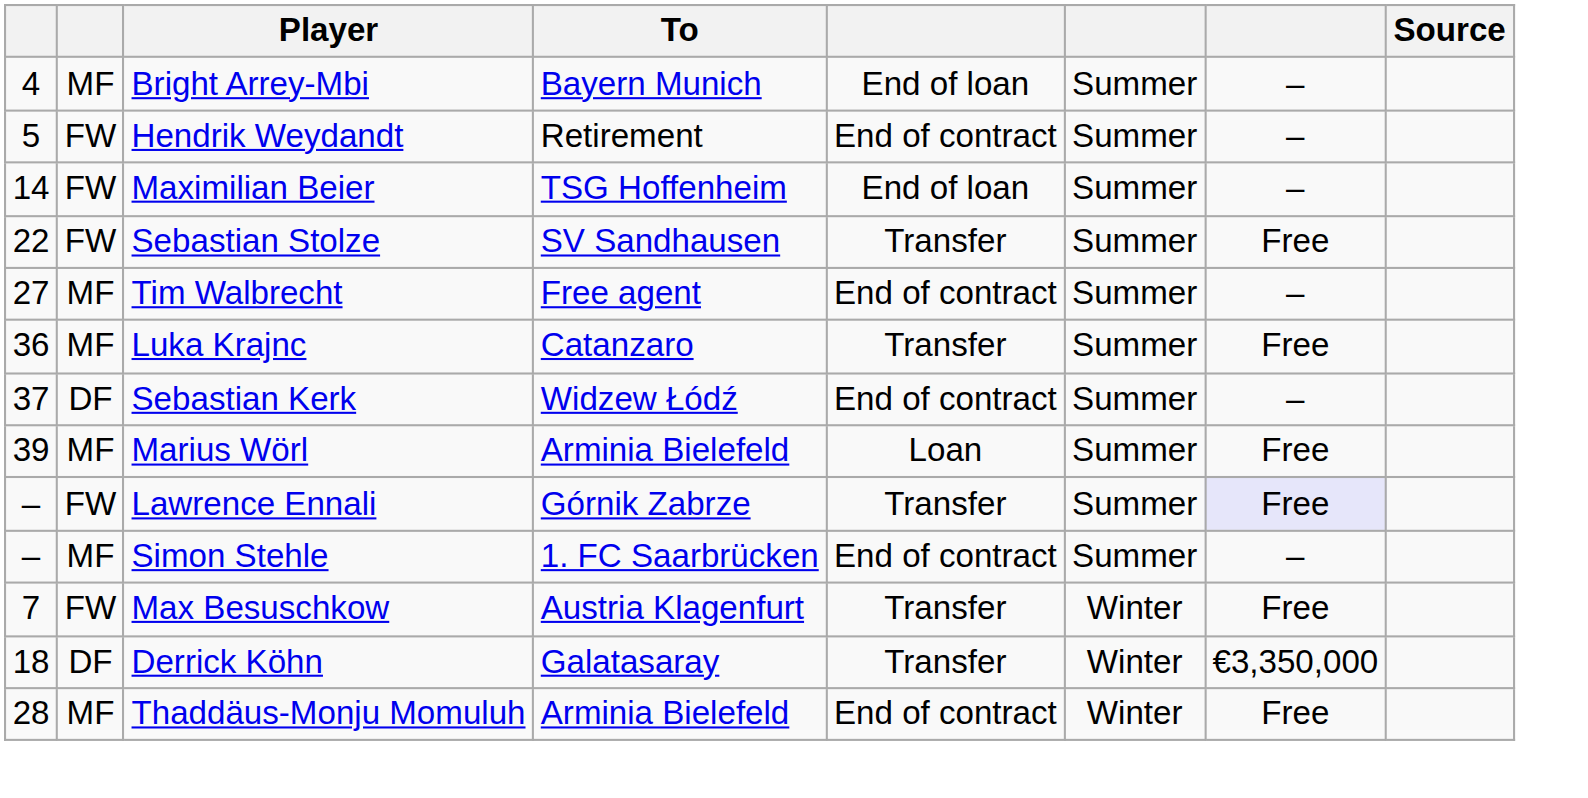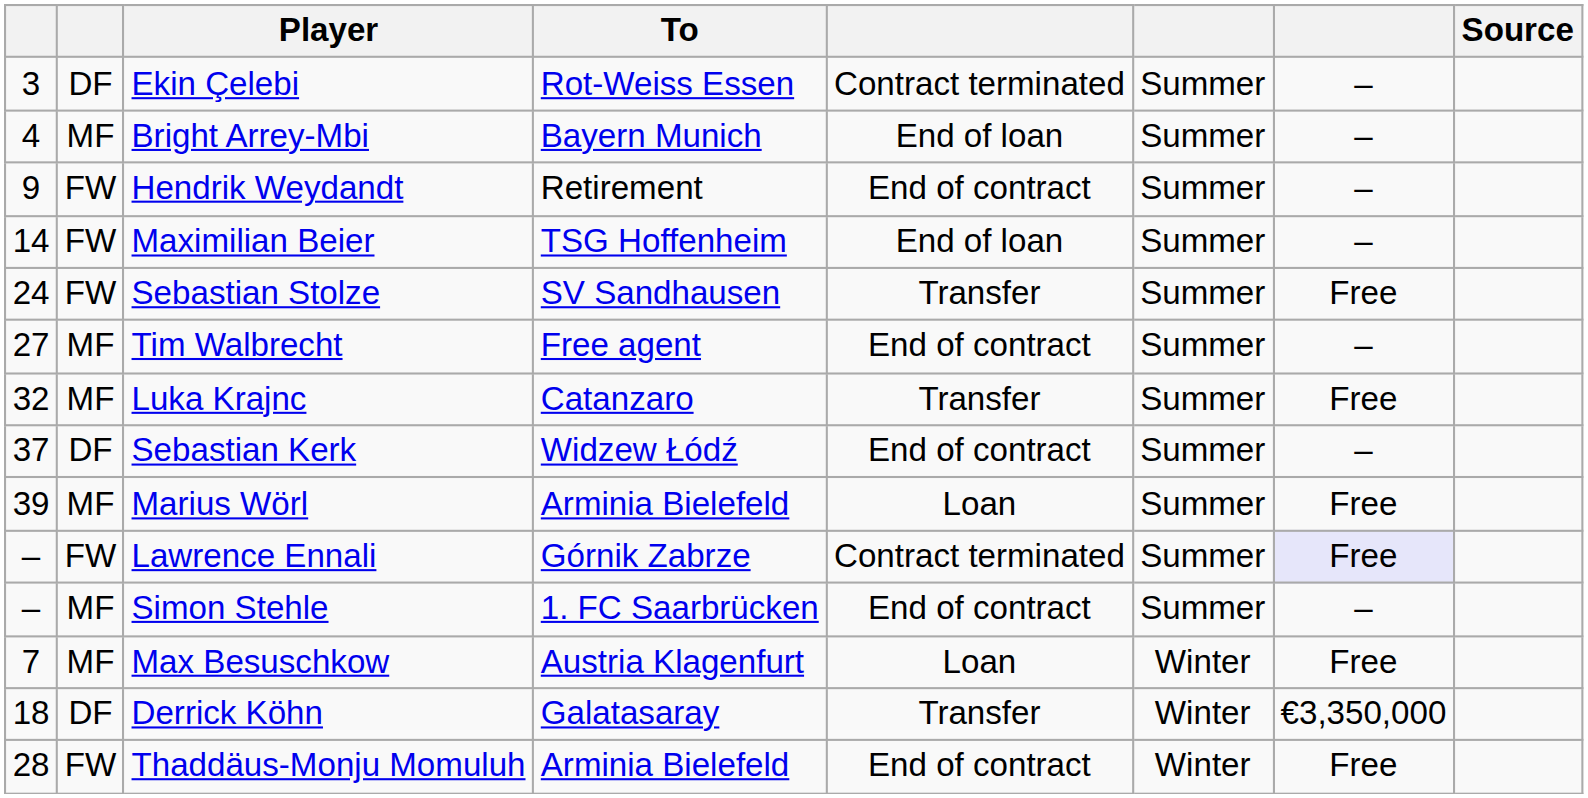+ row: 3 | DF | Ekin Çelebi | Rot-Weiss Essen | Contract terminated | Summer | –
Hendrik Weydandt | column 1: 5 -> 9
Sebastian Stolze | column 1: 22 -> 24
Luka Krajnc | column 1: 36 -> 32
Lawrence Ennali | column 5: Transfer -> Contract terminated
Max Besuschkow | column 2: FW -> MF
Max Besuschkow | column 5: Transfer -> Loan
Thaddäus-Monju Momuluh | column 2: MF -> FW
